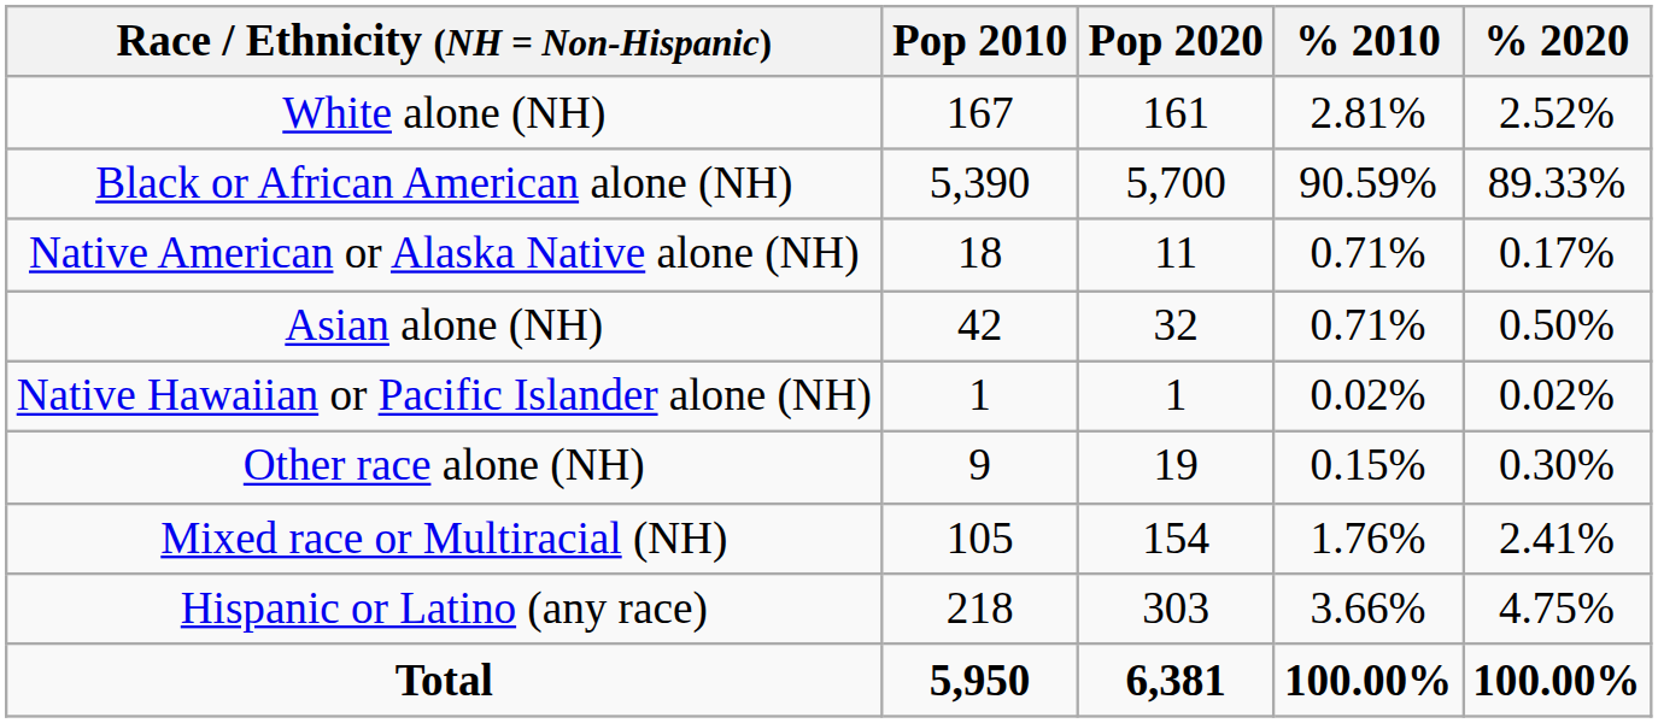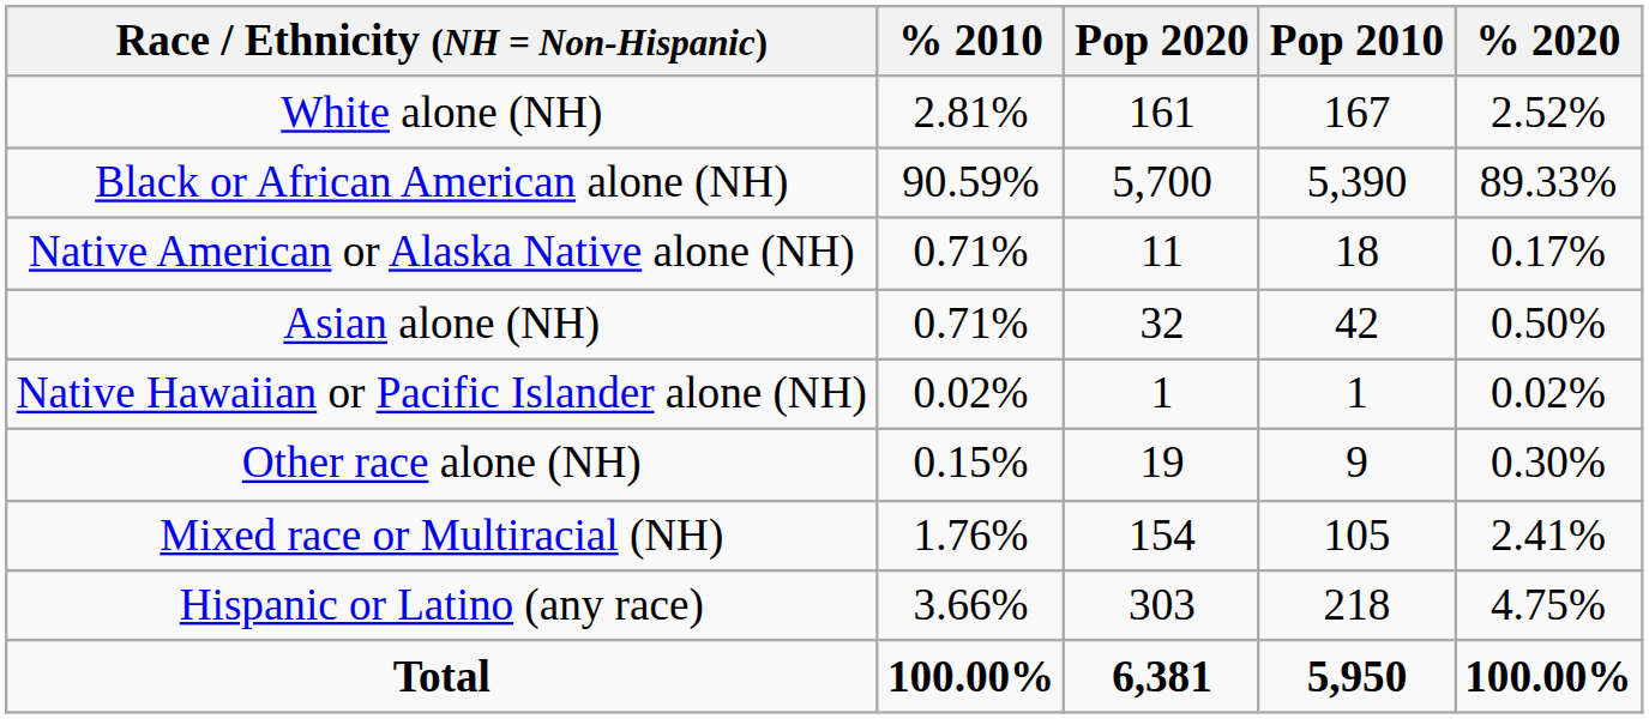columns swapped: Pop 2010 <-> % 2010
